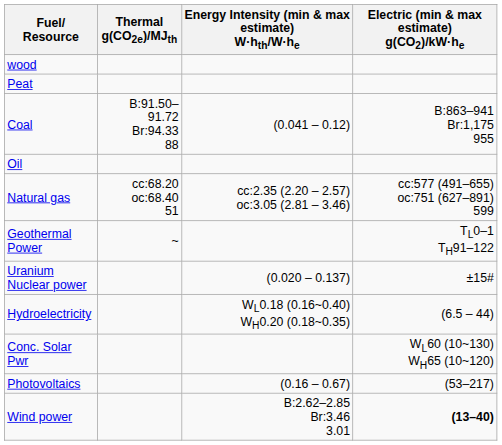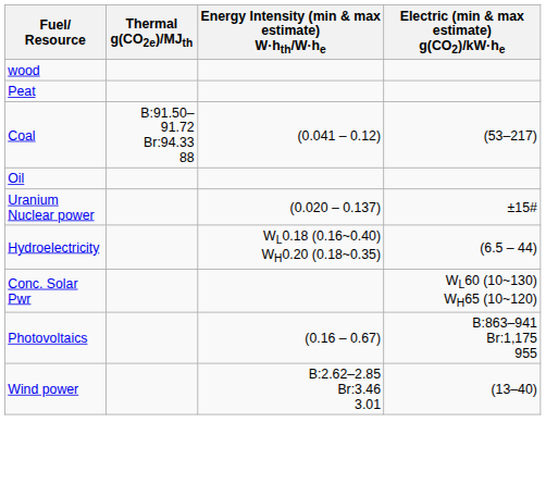Coal | Electric (min & max estimate) g(CO2)/kW·he: B:863–941 Br:1,175 955 -> (53–217)
- row: Natural gas | cc:68.20 oc:68.40 51 | cc:2.35 (2.20 – 2.57) oc:3.05 (2.81 – 3.46) | cc:577 (491–655) oc:751 (627–891) 599
- row: Geothermal Power | ~ | TL0–1 TH91–122
Photovoltaics | Electric (min & max estimate) g(CO2)/kW·he: (53–217) -> B:863–941 Br:1,175 955
Wind power | Electric (min & max estimate) g(CO2)/kW·he: bold -> normal
